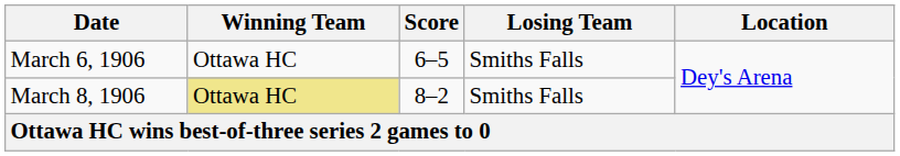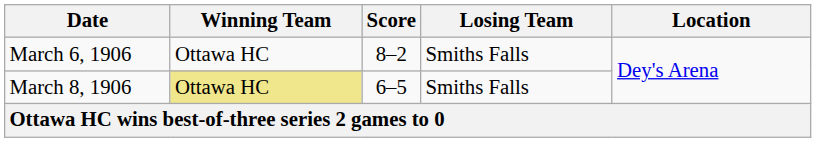March 6, 1906 | Score: 6–5 -> 8–2
March 8, 1906 | Score: 8–2 -> 6–5
